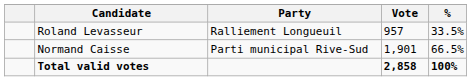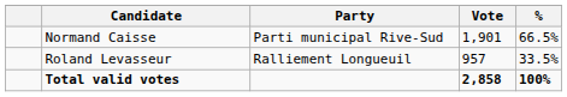rows swapped: Normand Caisse <-> Roland Levasseur
